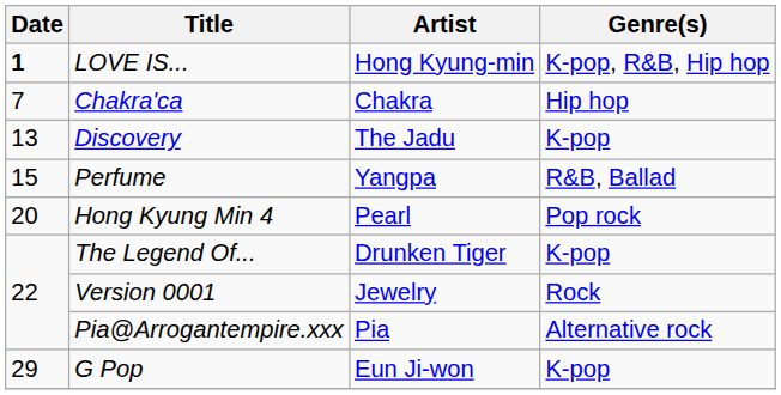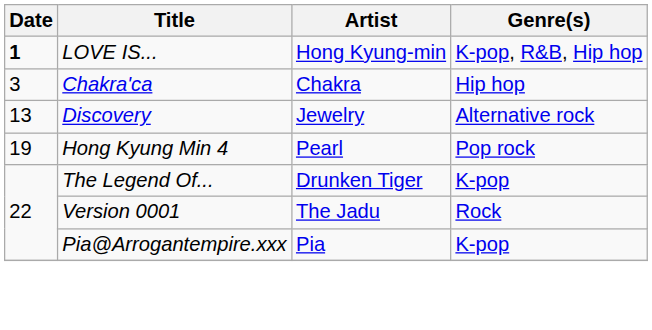Chakra'ca | Date: 7 -> 3
Discovery | Artist: The Jadu -> Jewelry
Discovery | Genre(s): K-pop -> Alternative rock
- row: 15 | Perfume | Yangpa | R&B, Ballad
Hong Kyung Min 4 | Date: 20 -> 19
Version 0001 | Artist: Jewelry -> The Jadu
Pia@Arrogantempire.xxx | Genre(s): Alternative rock -> K-pop
- row: 29 | G Pop | Eun Ji-won | K-pop
